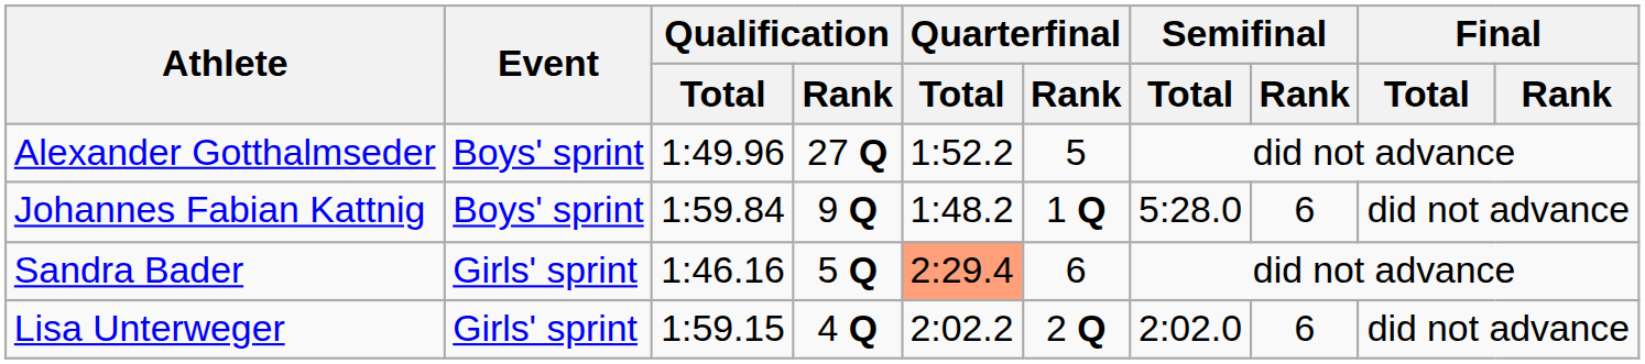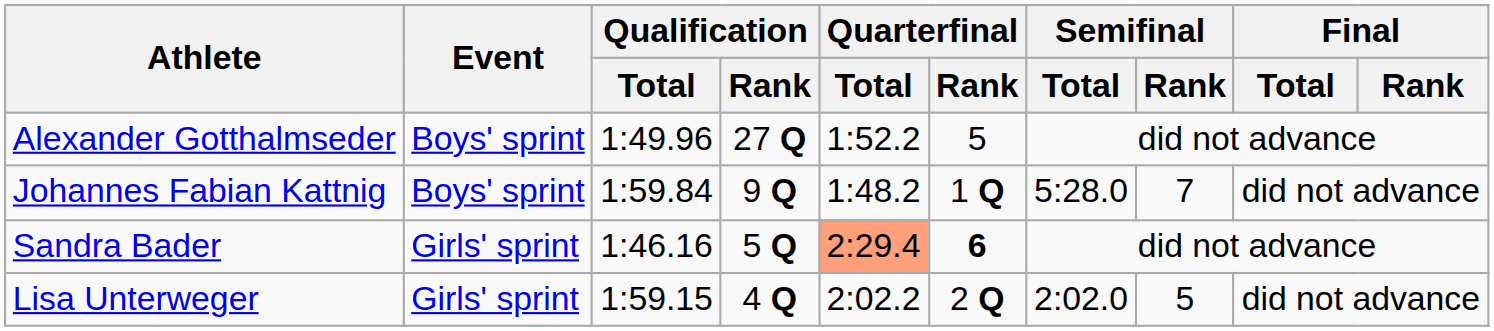Johannes Fabian Kattnig | Semifinal / Rank: 6 -> 7
Sandra Bader | Quarterfinal / Rank: normal -> bold
Lisa Unterweger | Semifinal / Rank: 6 -> 5
